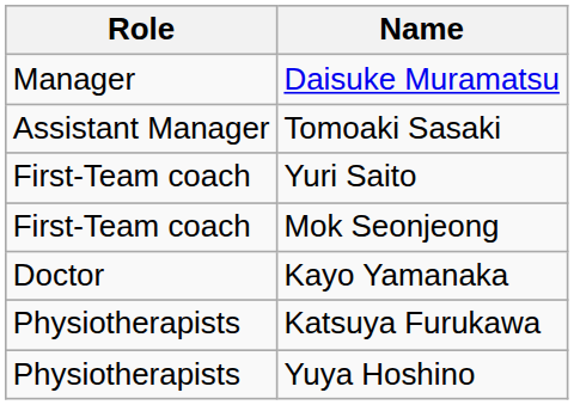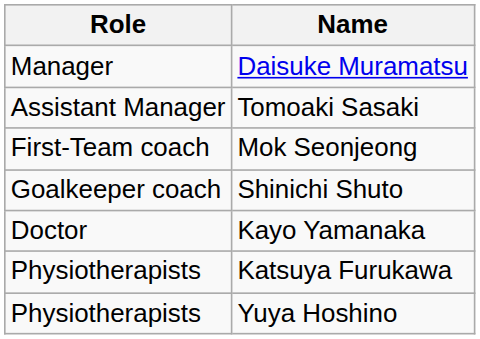- row: First-Team coach | Yuri Saito
+ row: Goalkeeper coach | Shinichi Shuto
